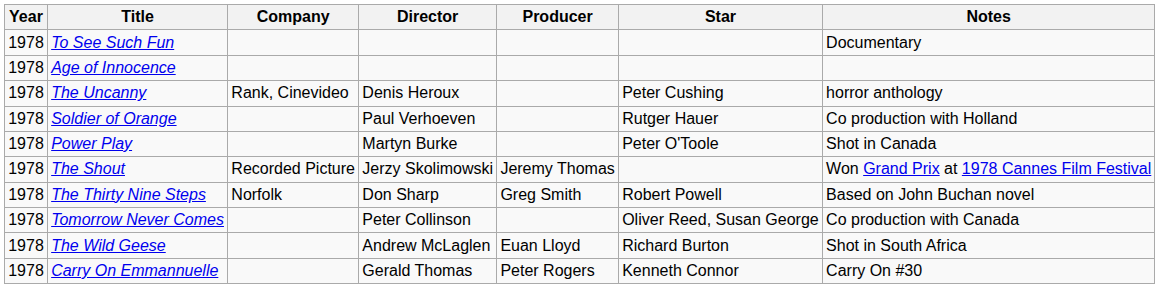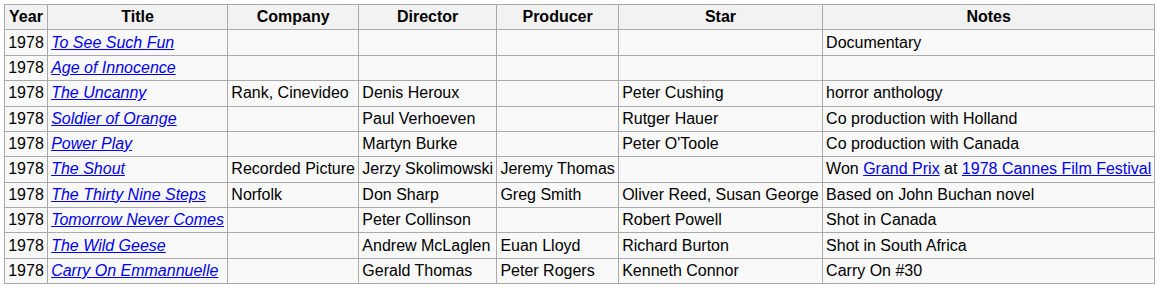Power Play | Notes: Shot in Canada -> Co production with Canada
The Thirty Nine Steps | Star: Robert Powell -> Oliver Reed, Susan George
Tomorrow Never Comes | Star: Oliver Reed, Susan George -> Robert Powell
Tomorrow Never Comes | Notes: Co production with Canada -> Shot in Canada
